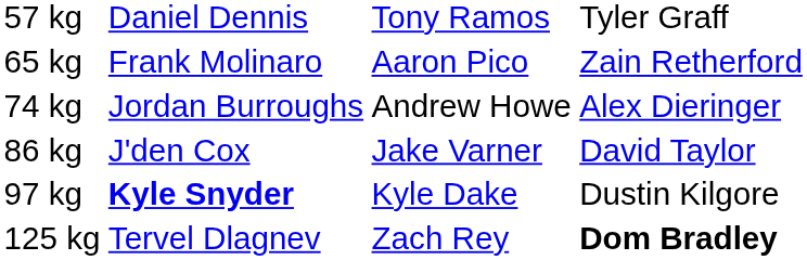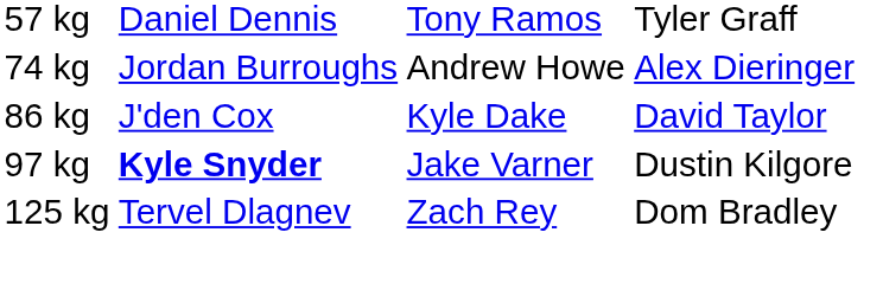- row: 65 kg | Frank Molinaro | Aaron Pico | Zain Retherford
86 kg | column 3: Jake Varner -> Kyle Dake
97 kg | column 3: Kyle Dake -> Jake Varner
125 kg | column 4: bold -> normal
